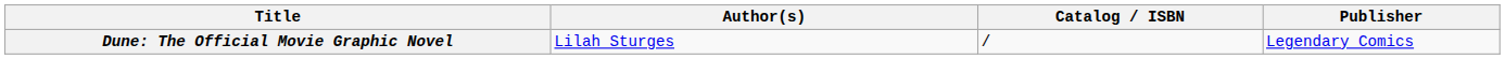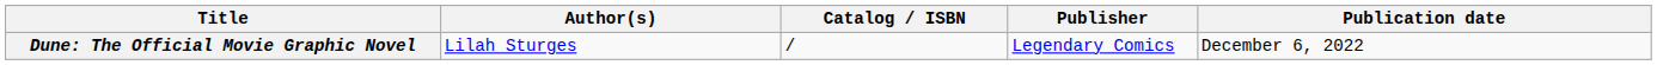+ column: Publication date | December 6, 2022
